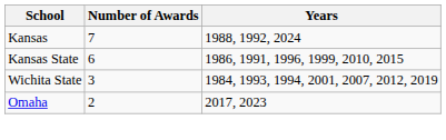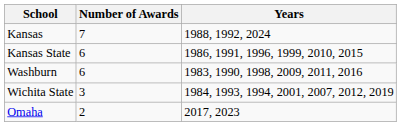+ row: Washburn | 6 | 1983, 1990, 1998, 2009, 2011, 2016
